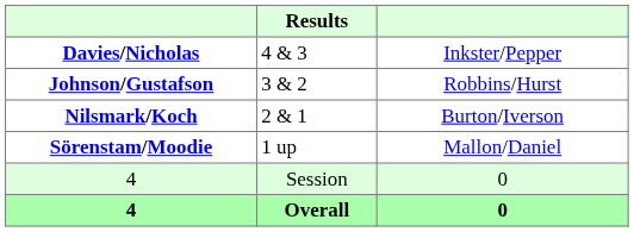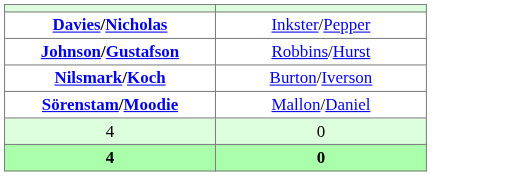- column: Results | 4 & 3 | 3 & 2 | 2 & 1 | 1 up | Session | Overall
